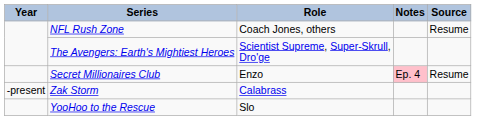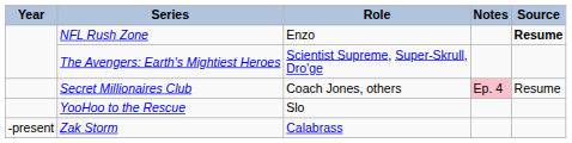NFL Rush Zone | Role: Coach Jones, others -> Enzo
NFL Rush Zone | Source: normal -> bold
Secret Millionaires Club | Role: Enzo -> Coach Jones, others
rows swapped: Zak Storm <-> YooHoo to the Rescue
